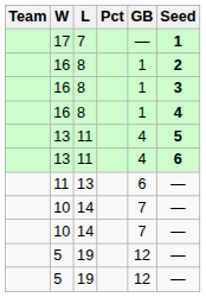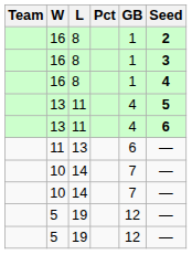- row: 17 | 7 | — | 1
